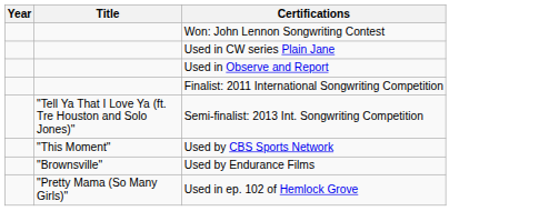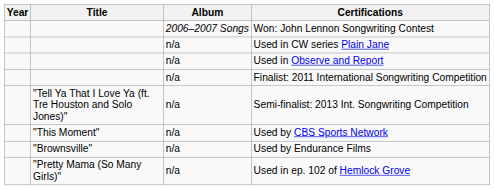+ column: Album | 2006–2007 Songs | n/a | n/a | n/a | n/a | n/a | n/a | n/a
